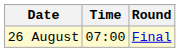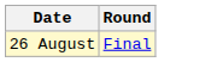- column: Time | 07:00
